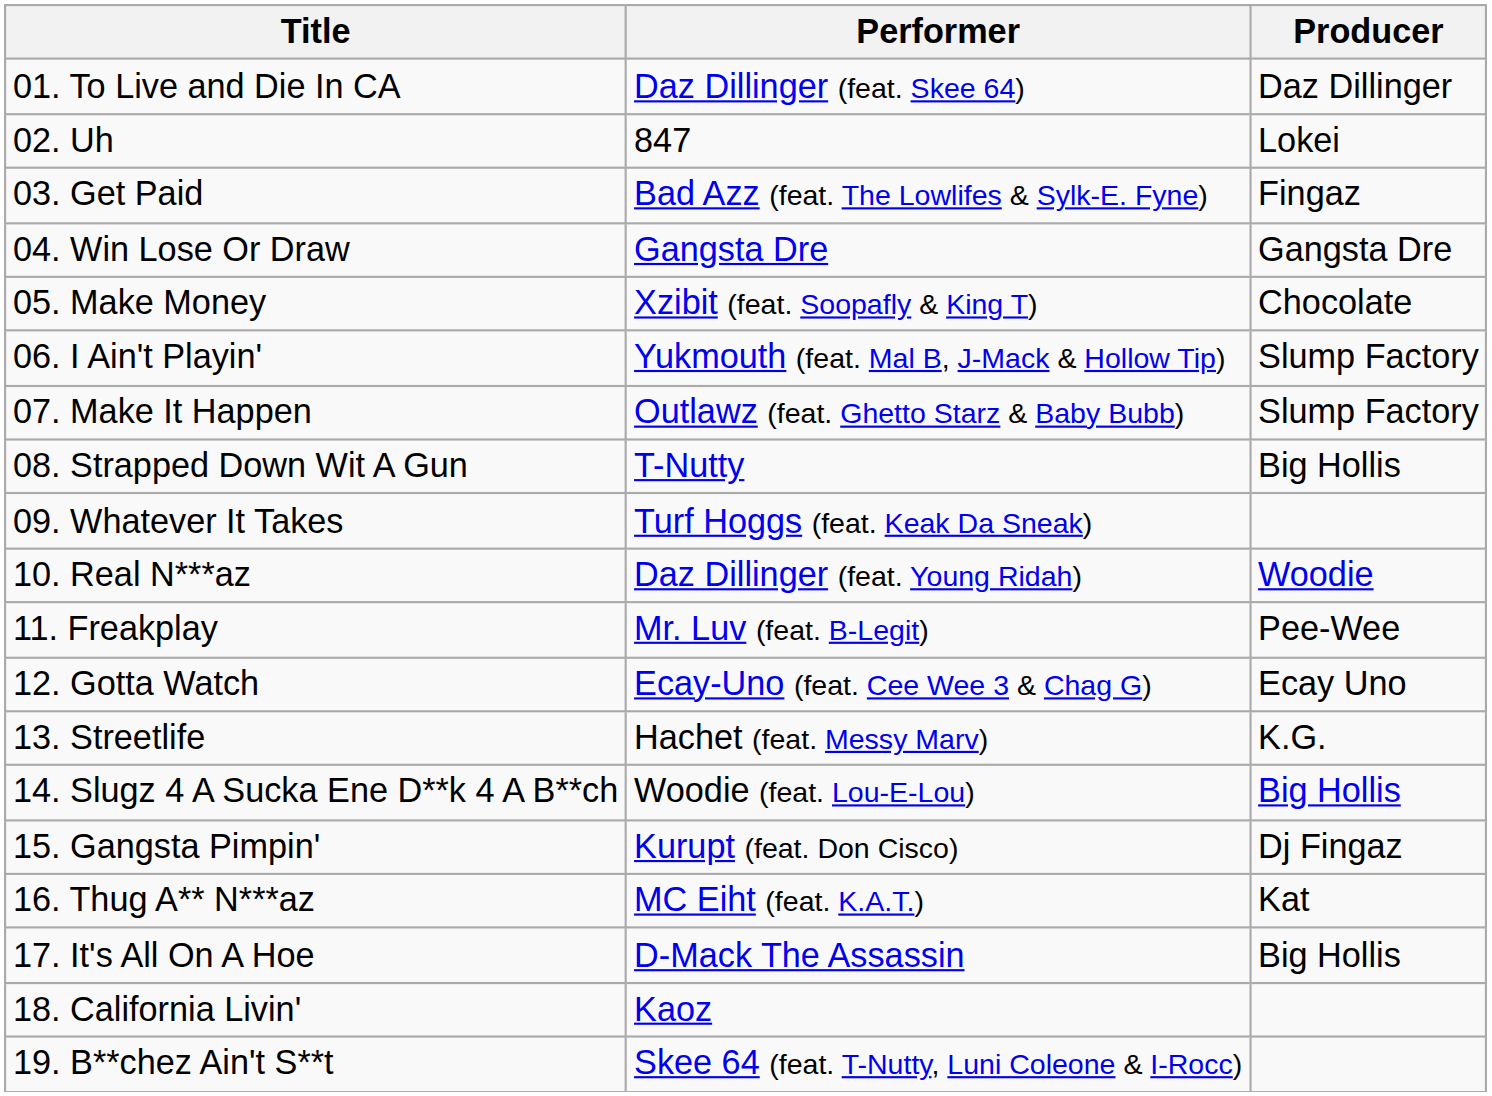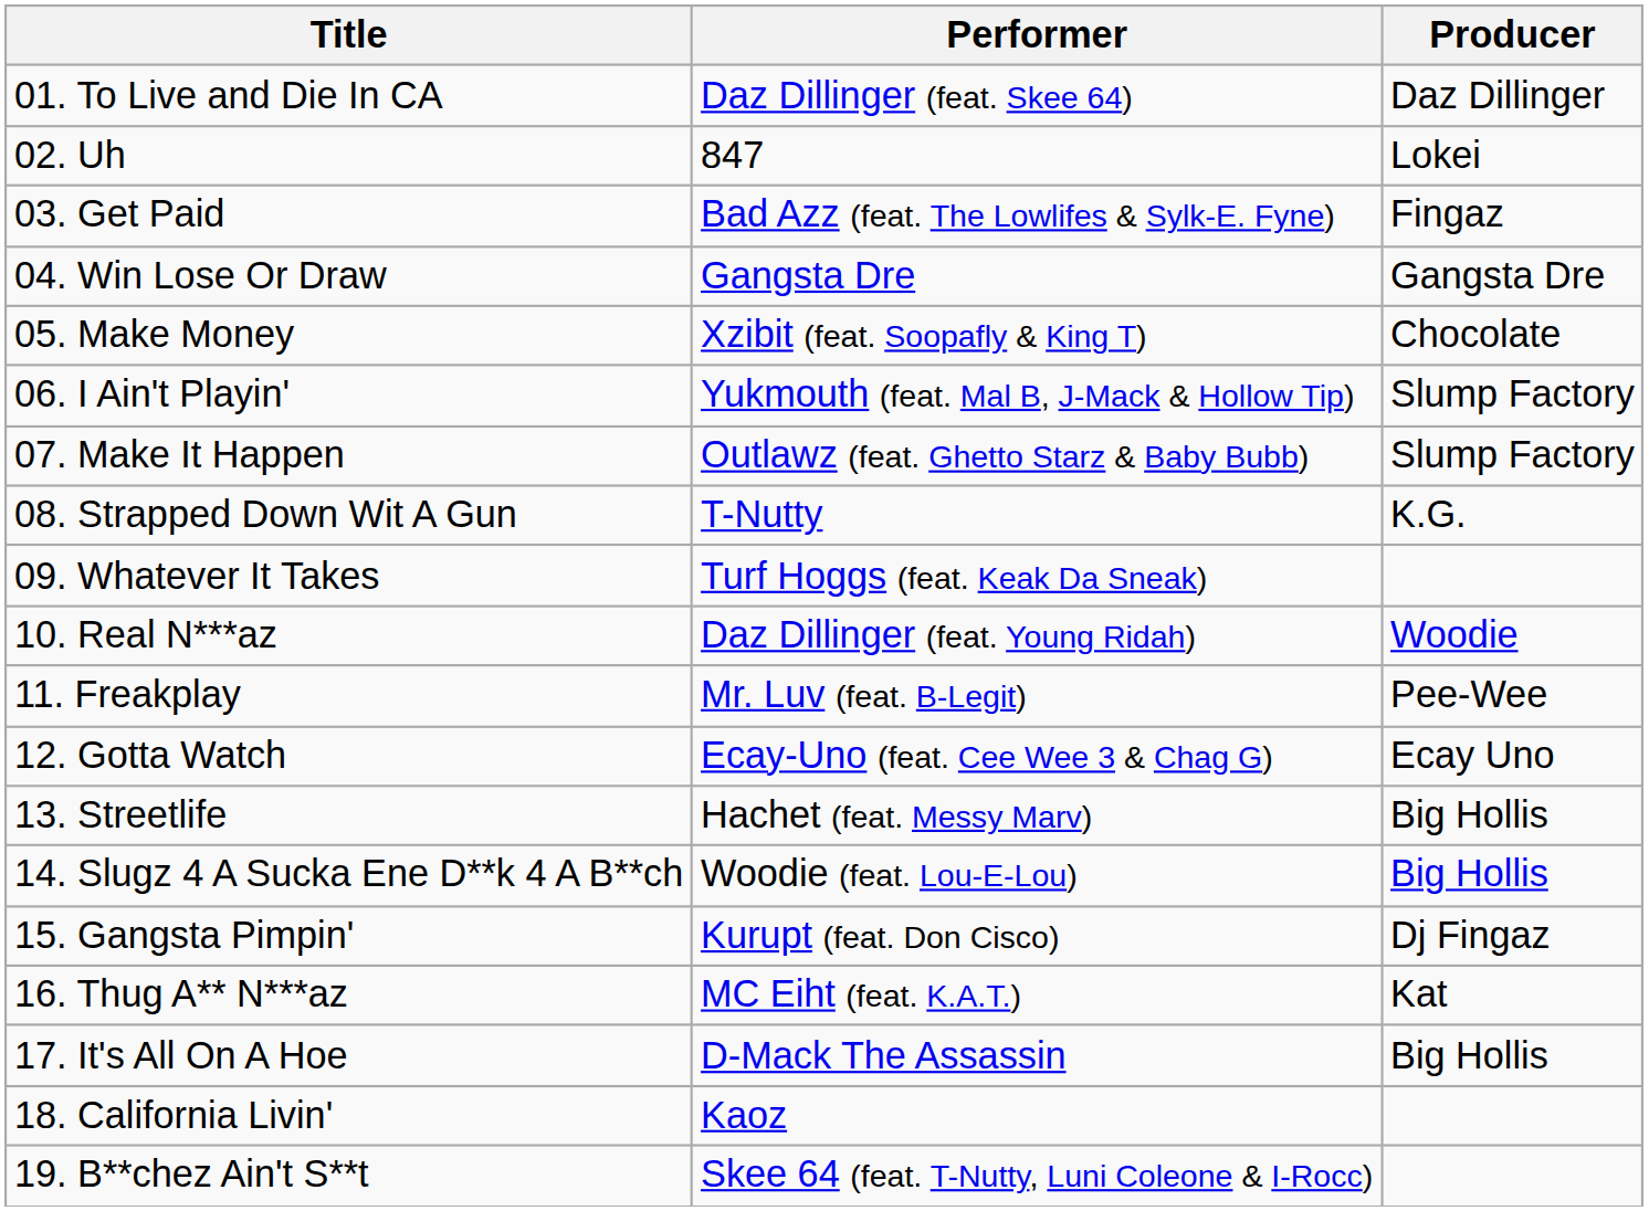08. Strapped Down Wit A Gun | Producer: Big Hollis -> K.G.
13. Streetlife | Producer: K.G. -> Big Hollis
